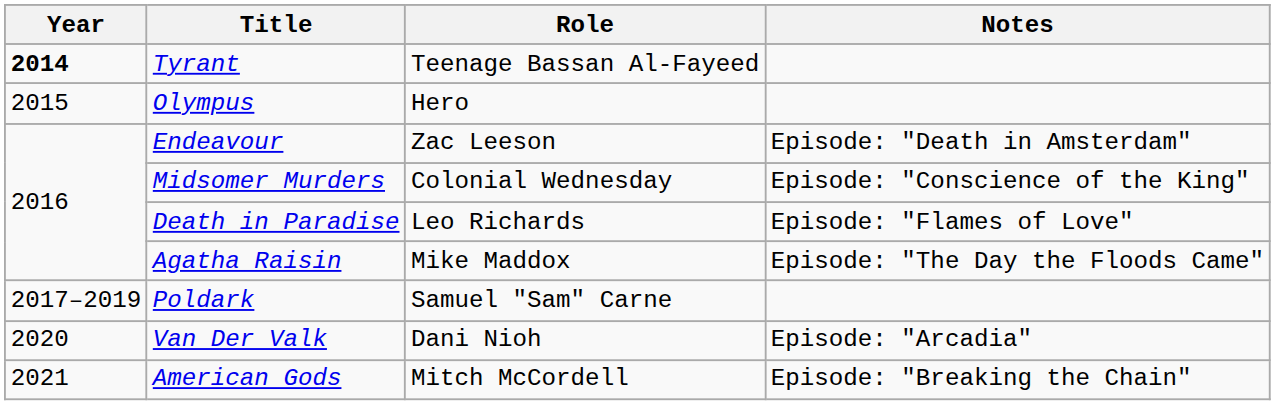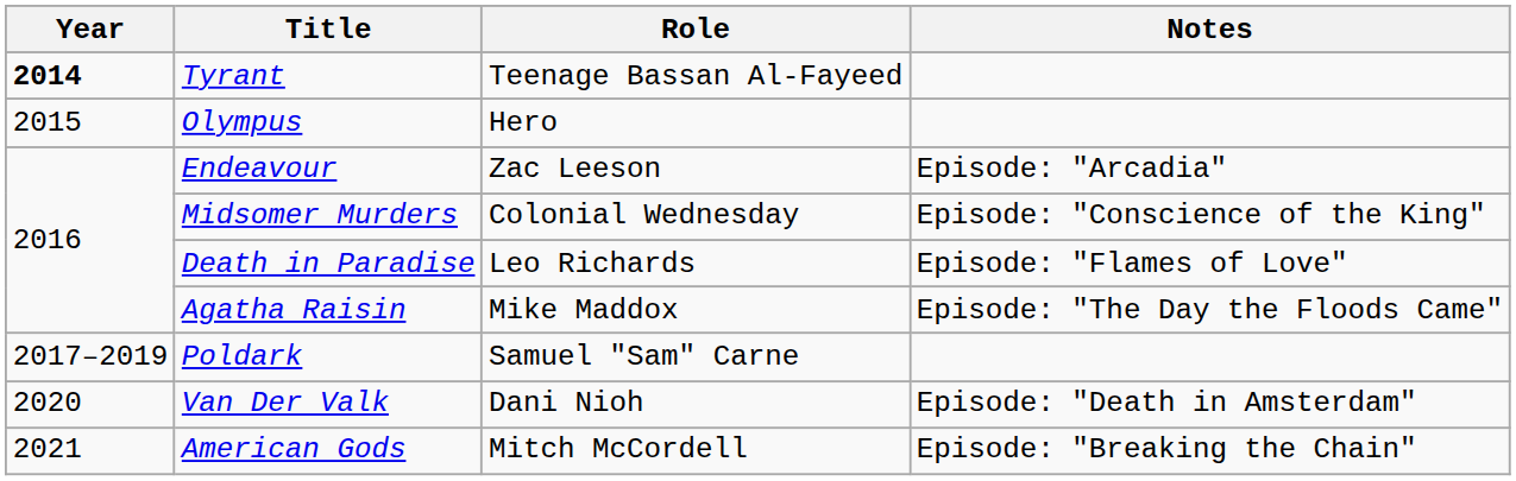Endeavour | Notes: Episode: "Death in Amsterdam" -> Episode: "Arcadia"
Van Der Valk | Notes: Episode: "Arcadia" -> Episode: "Death in Amsterdam"
